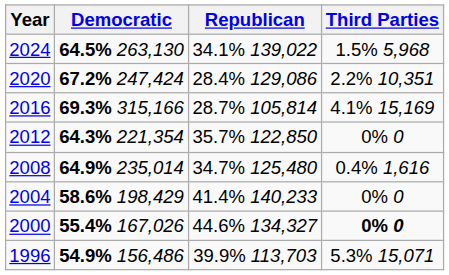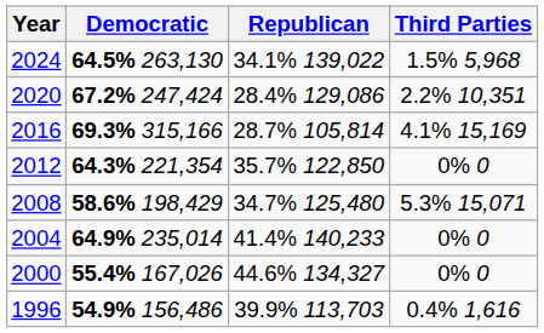2008 | Democratic: 64.9% 235,014 -> 58.6% 198,429
2008 | Third Parties: 0.4% 1,616 -> 5.3% 15,071
2004 | Democratic: 58.6% 198,429 -> 64.9% 235,014
2000 | Third Parties: bold -> normal
1996 | Third Parties: 5.3% 15,071 -> 0.4% 1,616
